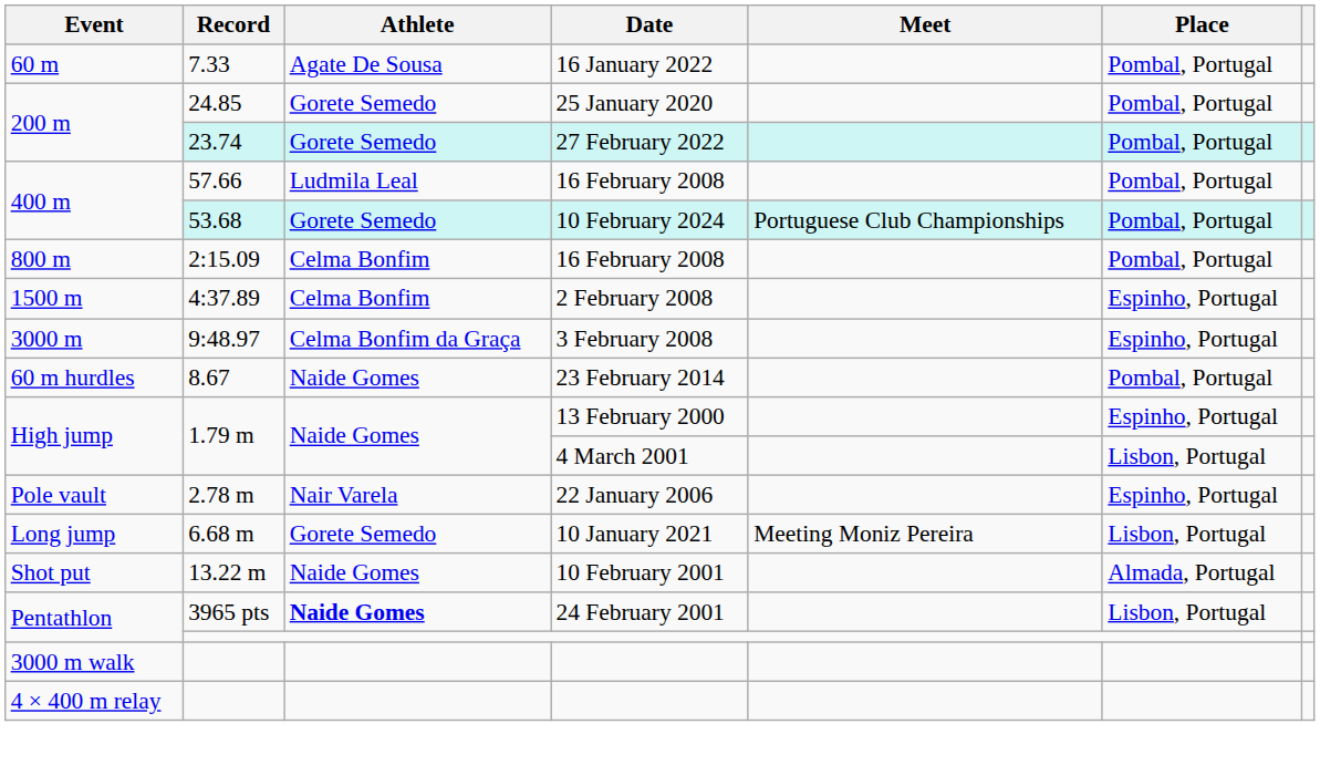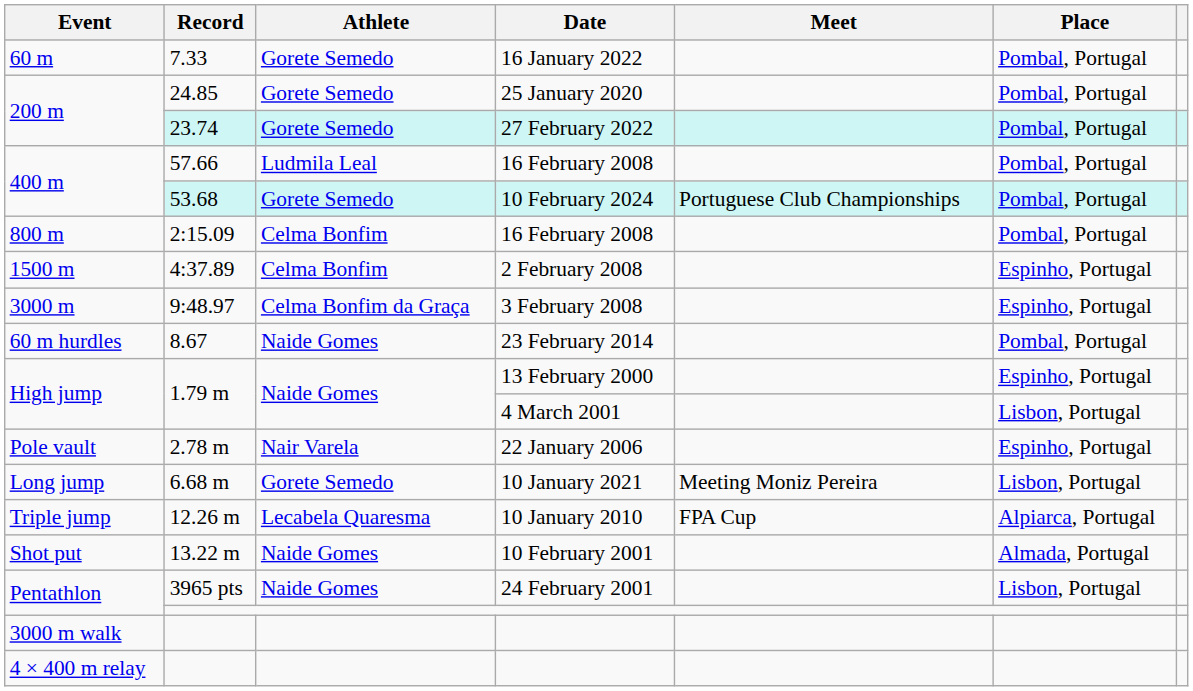7.33 | Athlete: Agate De Sousa -> Gorete Semedo
+ row: Triple jump | 12.26 m | Lecabela Quaresma | 10 January 2010 | FPA Cup | Alpiarca, Portugal
3965 pts | Athlete: bold -> normal
